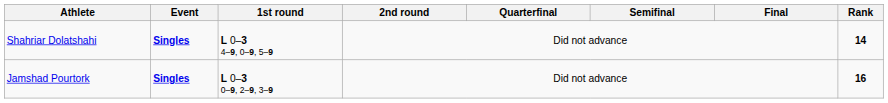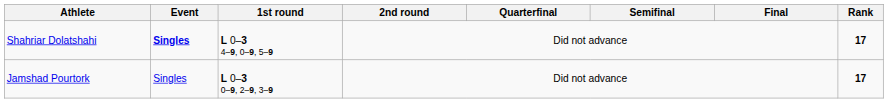Shahriar Dolatshahi | Rank: 14 -> 17
Jamshad Pourtork | Event: bold -> normal
Jamshad Pourtork | Rank: 16 -> 17
